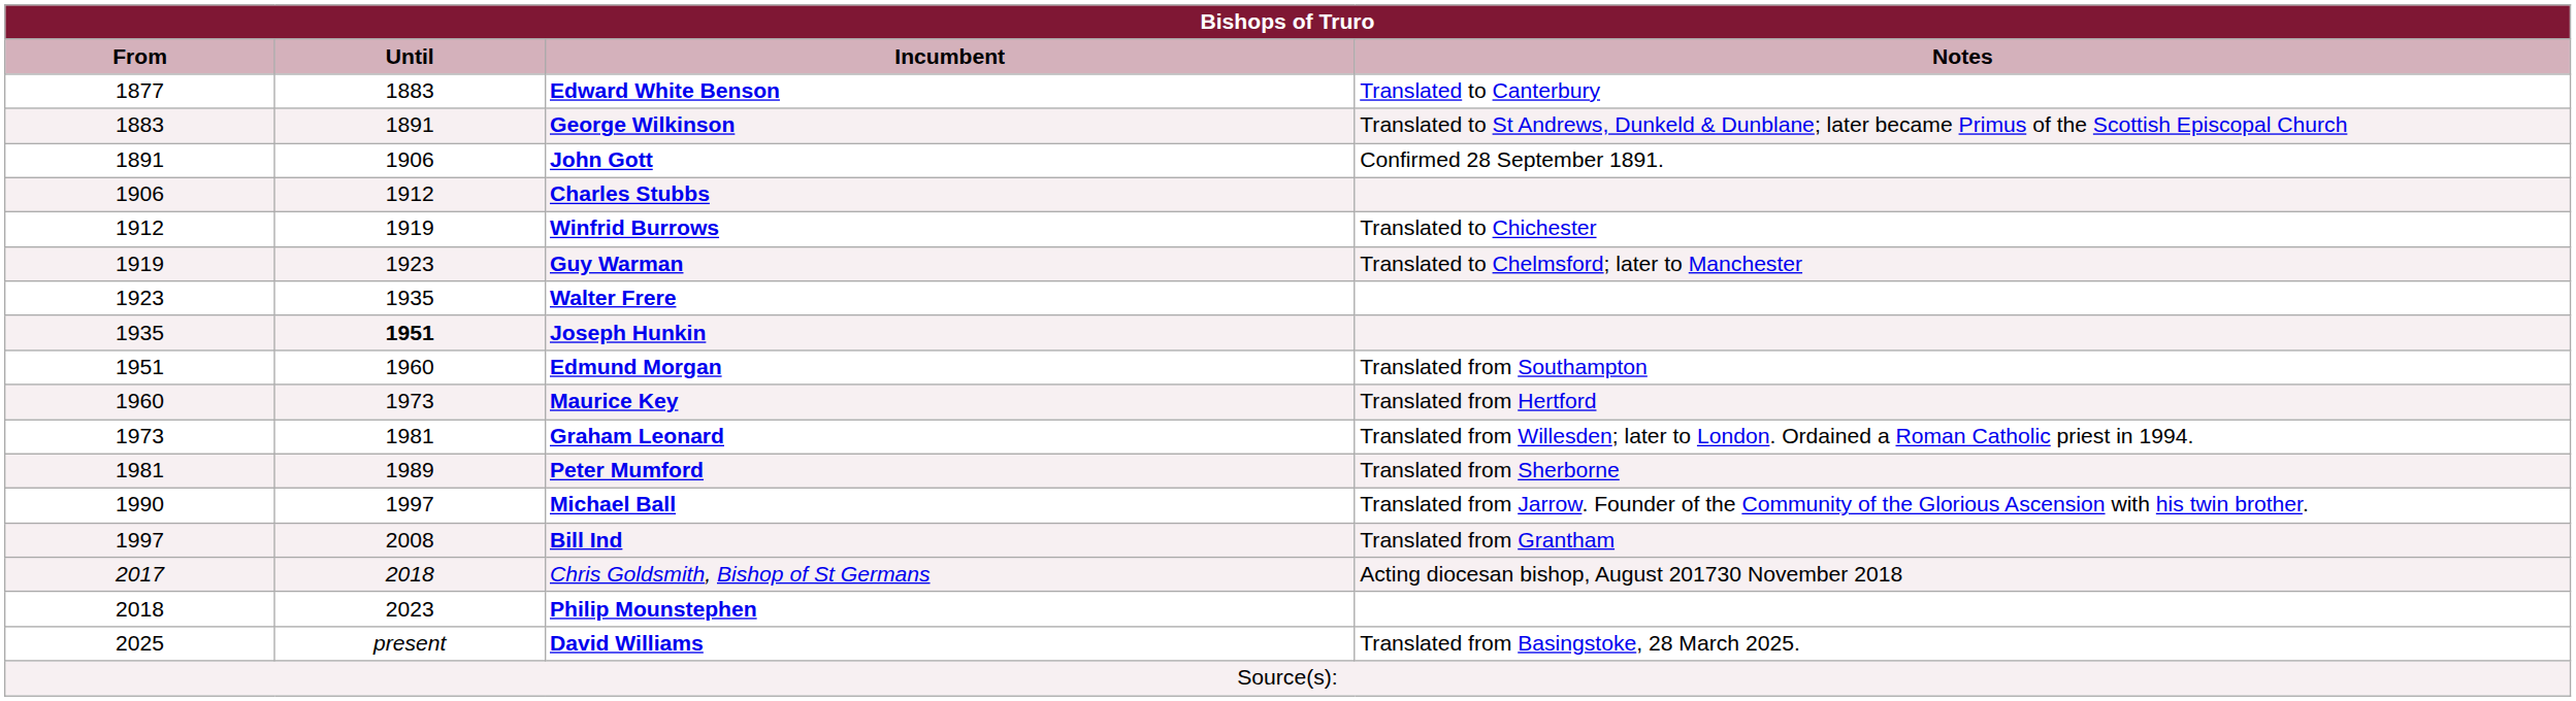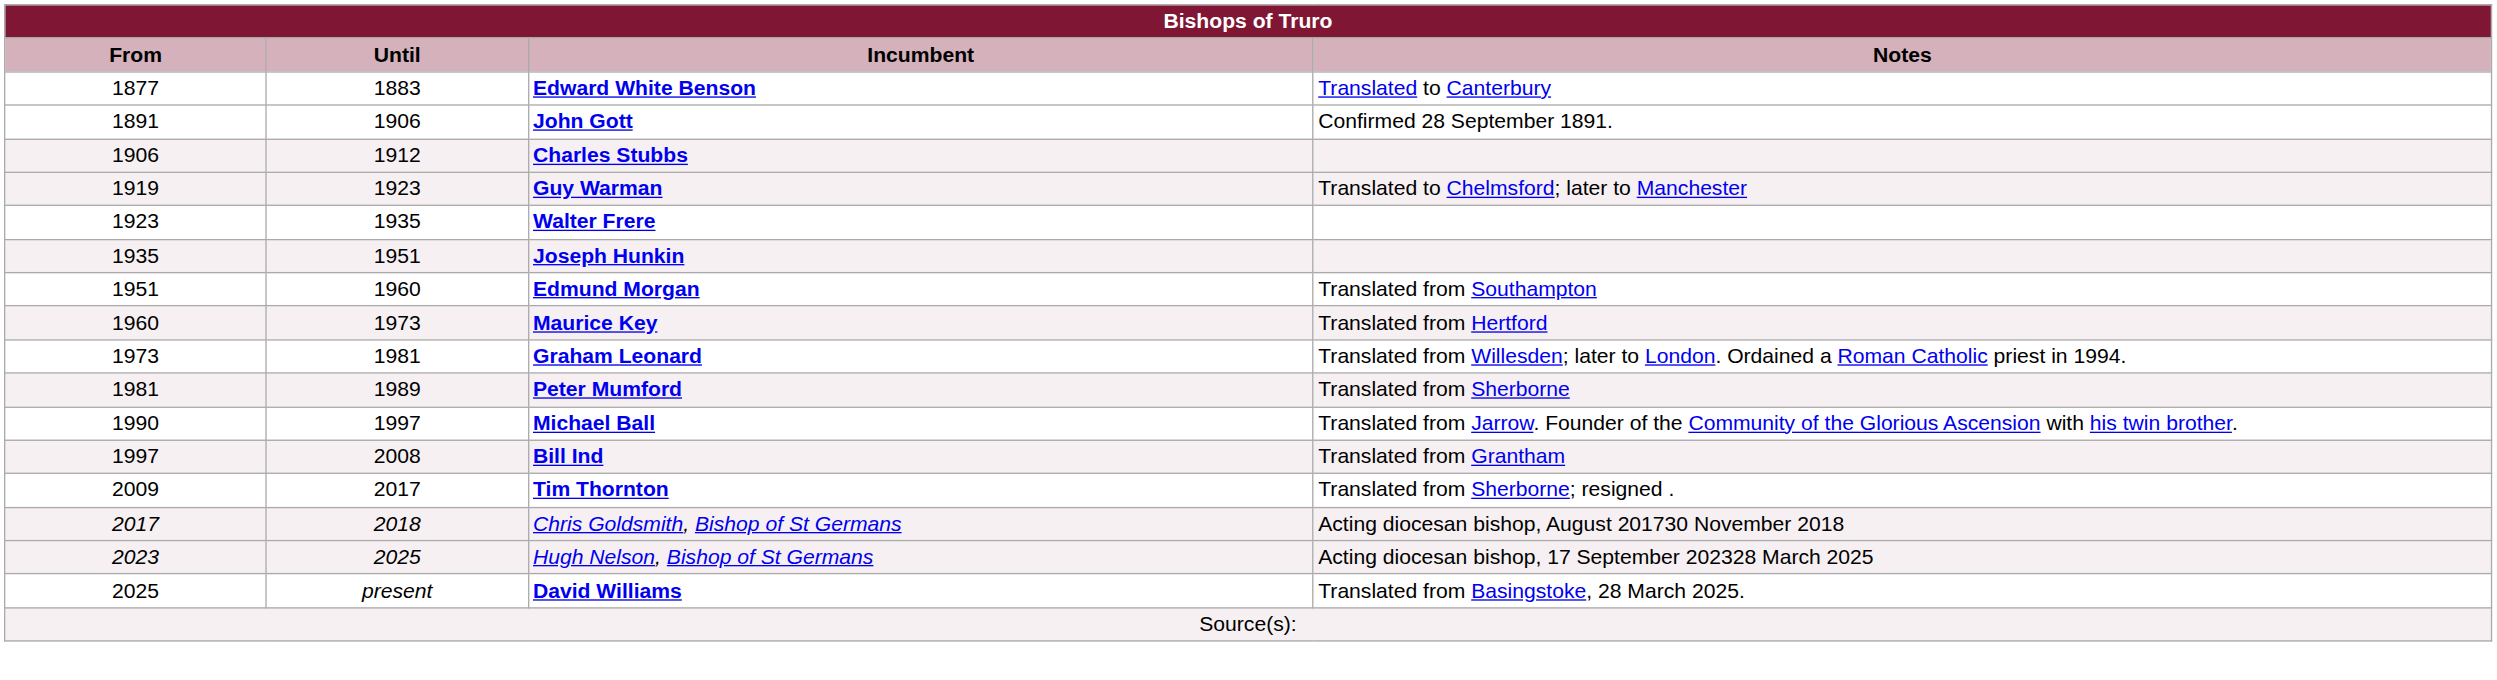- row: 1883 | 1891 | George Wilkinson | Translated to St Andrews, Dunkeld & Dunblane; later became Primus of the Scottish Episcopal Church
- row: 1912 | 1919 | Winfrid Burrows | Translated to Chichester
Joseph Hunkin | Until: bold -> normal
+ row: 2009 | 2017 | Tim Thornton | Translated from Sherborne; resigned .
- row: 2018 | 2023 | Philip Mounstephen
+ row: 2023 | 2025 | Hugh Nelson, Bishop of St Germans | Acting diocesan bishop, 17 September 202328 March 2025
